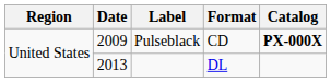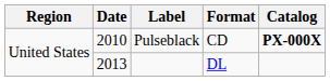Pulseblack | Date: 2009 -> 2010
